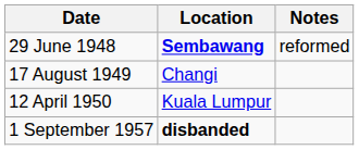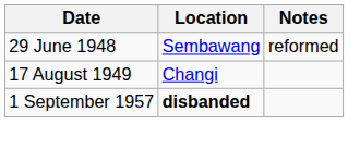29 June 1948 | Location: bold -> normal
- row: 12 April 1950 | Kuala Lumpur
